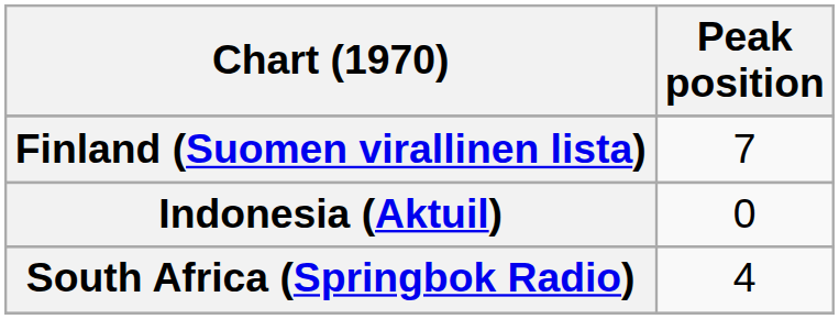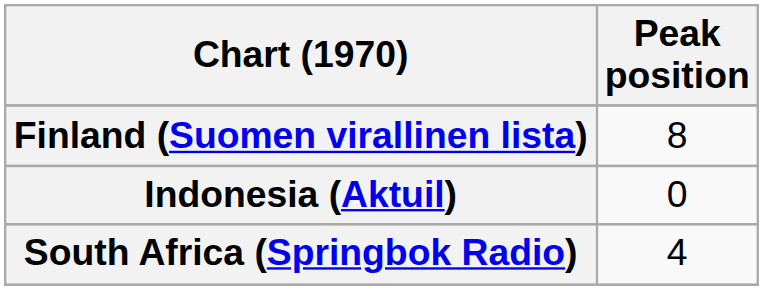Finland (Suomen virallinen lista) | Peak position: 7 -> 8
